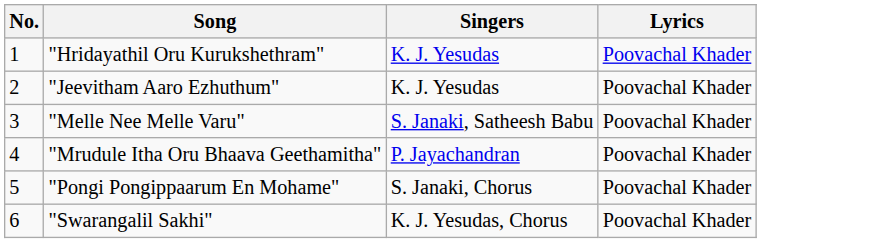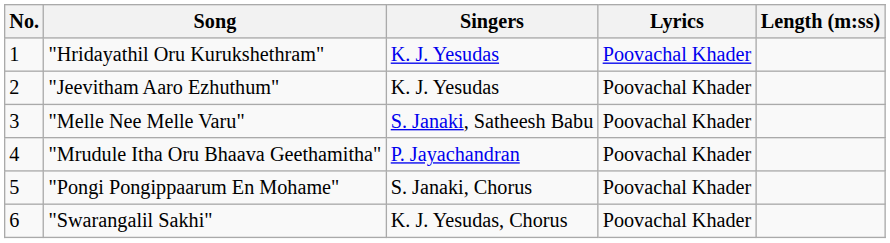+ column: Length (m:ss)
